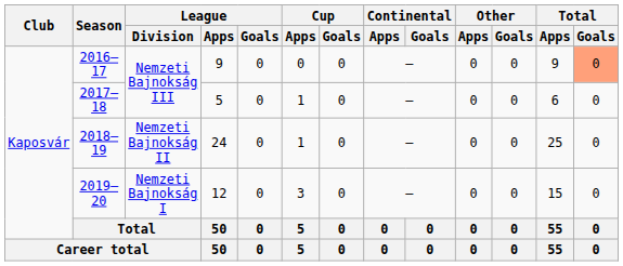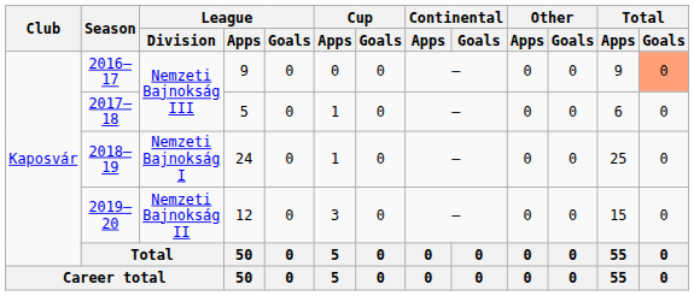2018–19 | League / Division: Nemzeti Bajnokság II -> Nemzeti Bajnokság I
2019–20 | League / Division: Nemzeti Bajnokság I -> Nemzeti Bajnokság II
